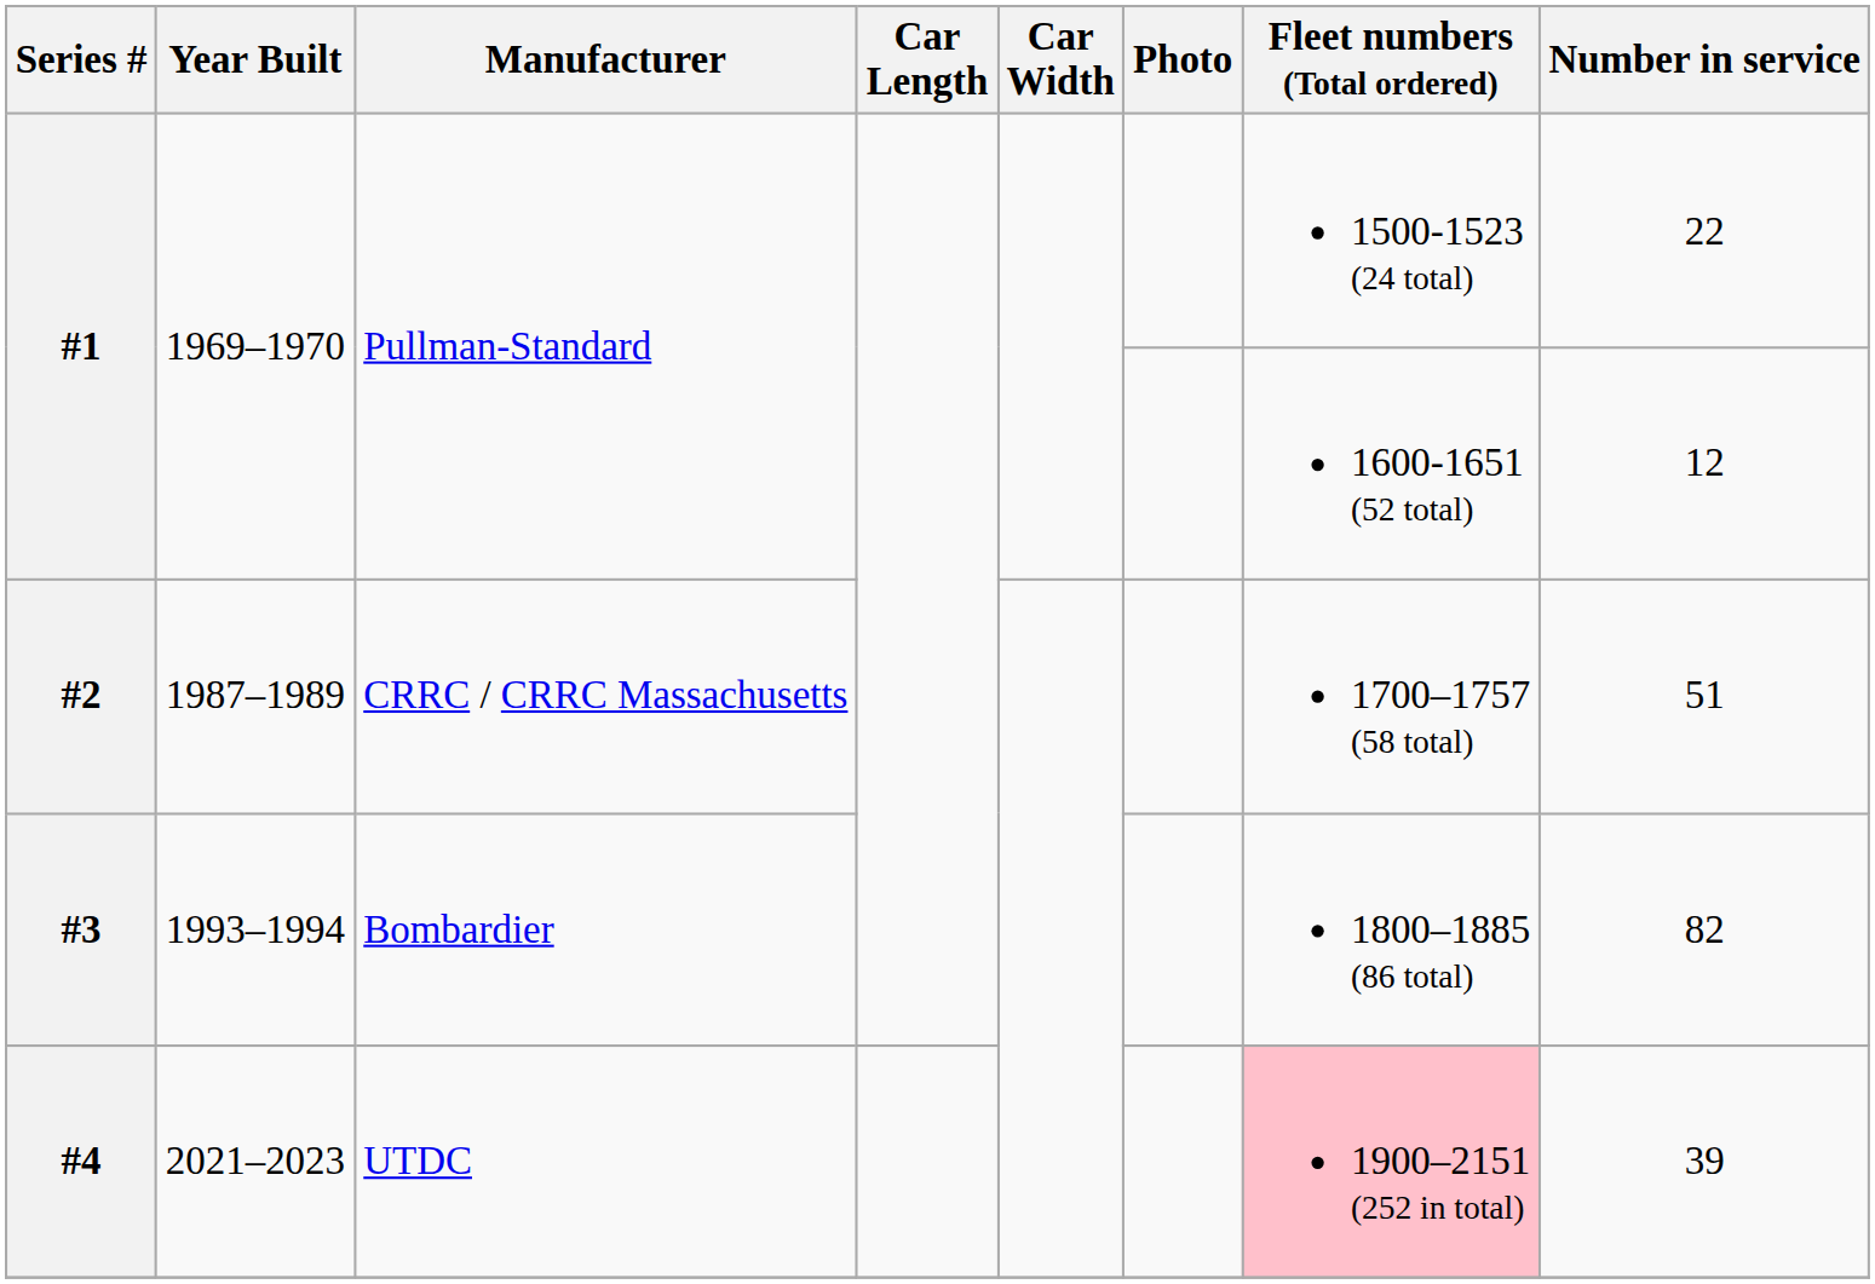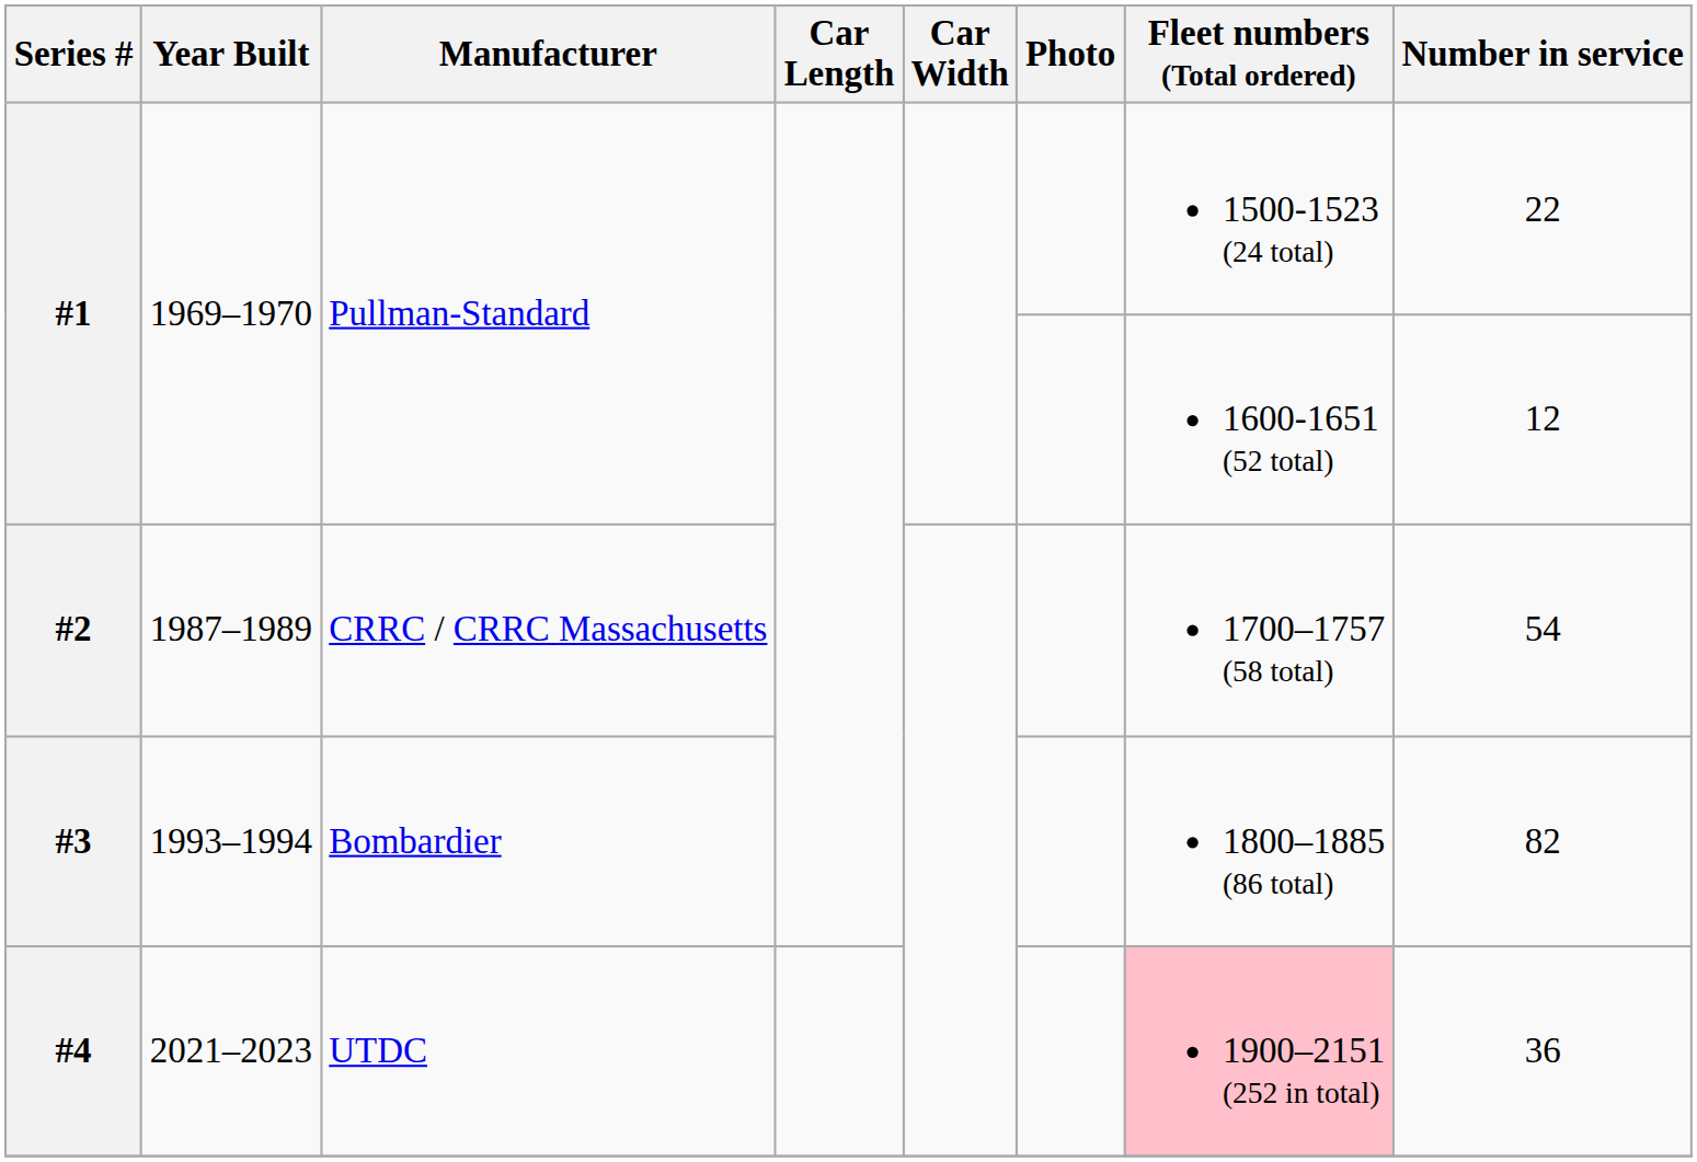#2 | Number in service: 51 -> 54
#4 | Number in service: 39 -> 36
